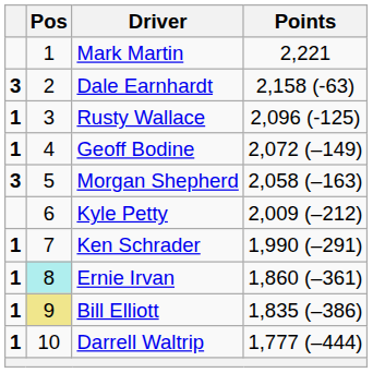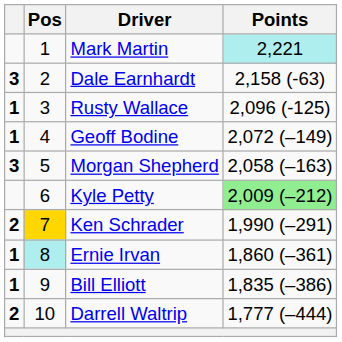Mark Martin | Points: no background -> paleturquoise background
Kyle Petty | Points: no background -> lightgreen background
Ken Schrader | column 1: 1 -> 2
Ken Schrader | Pos: no background -> gold background
Bill Elliott | Pos: khaki background -> no background
Darrell Waltrip | column 1: 1 -> 2
